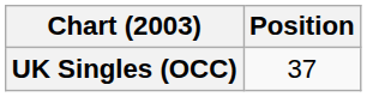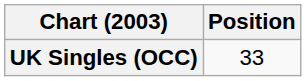UK Singles (OCC) | Position: 37 -> 33
